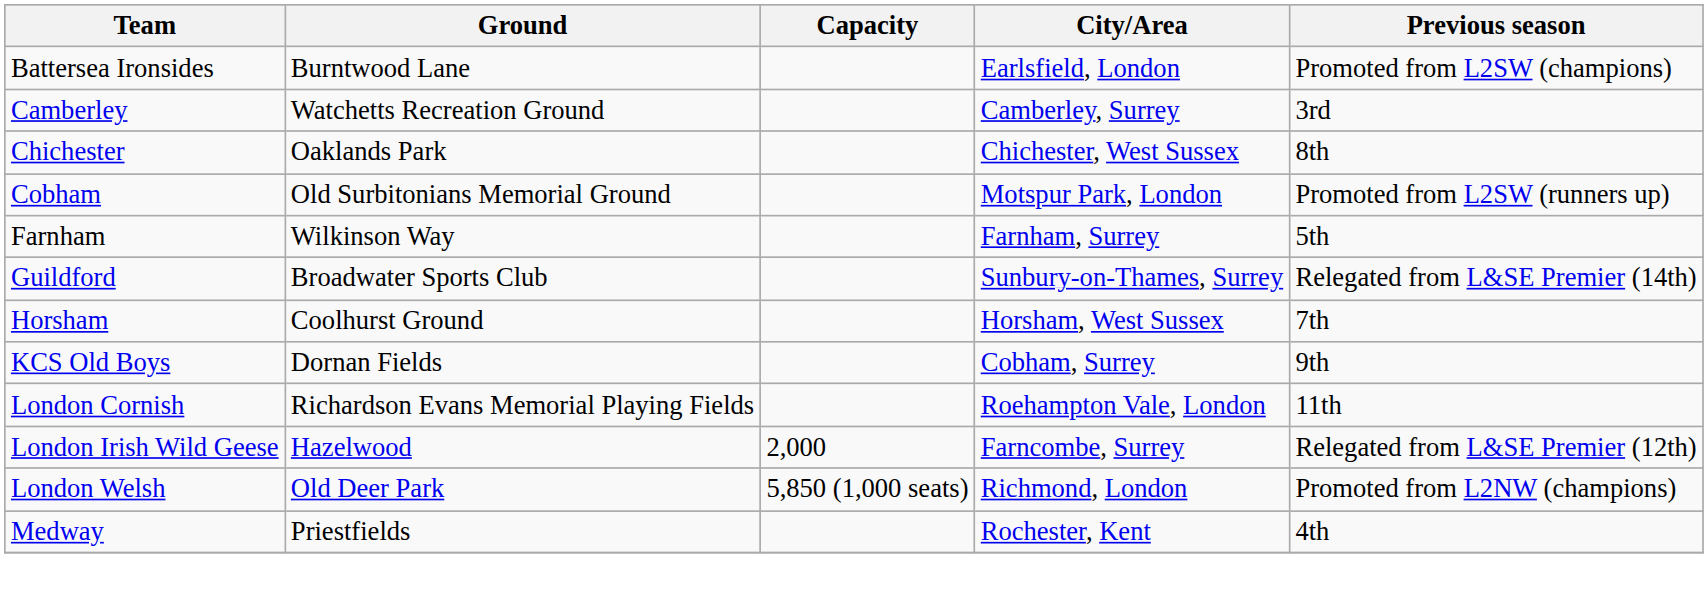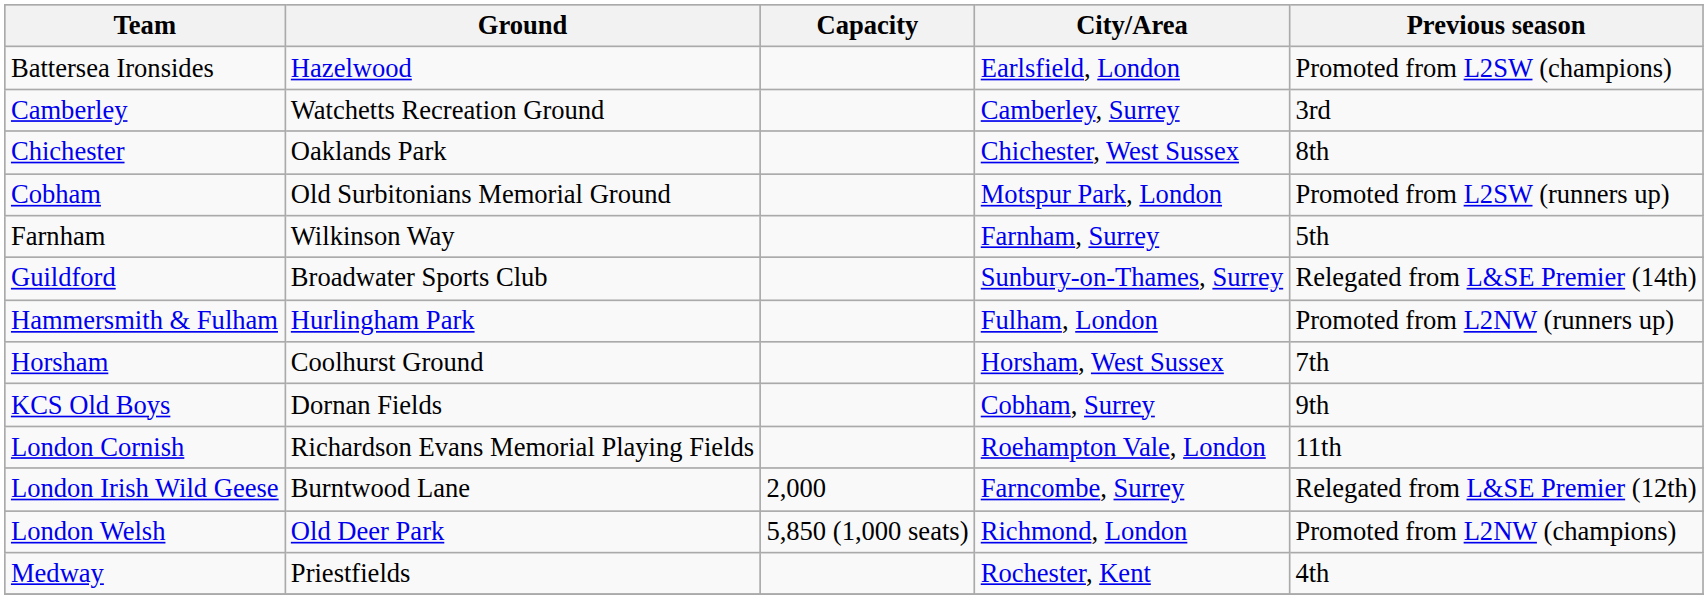Battersea Ironsides | Ground: Burntwood Lane -> Hazelwood
+ row: Hammersmith & Fulham | Hurlingham Park | Fulham, London | Promoted from L2NW (runners up)
London Irish Wild Geese | Ground: Hazelwood -> Burntwood Lane
